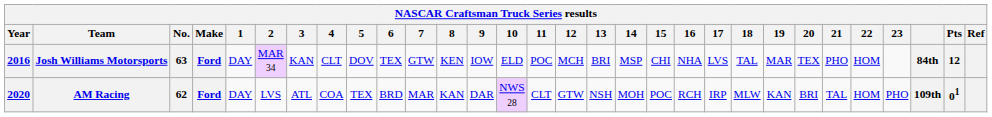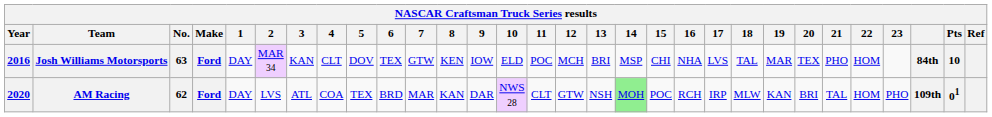Josh Williams Motorsports | Pts: 12 -> 10
AM Racing | 14: no background -> lightgreen background
